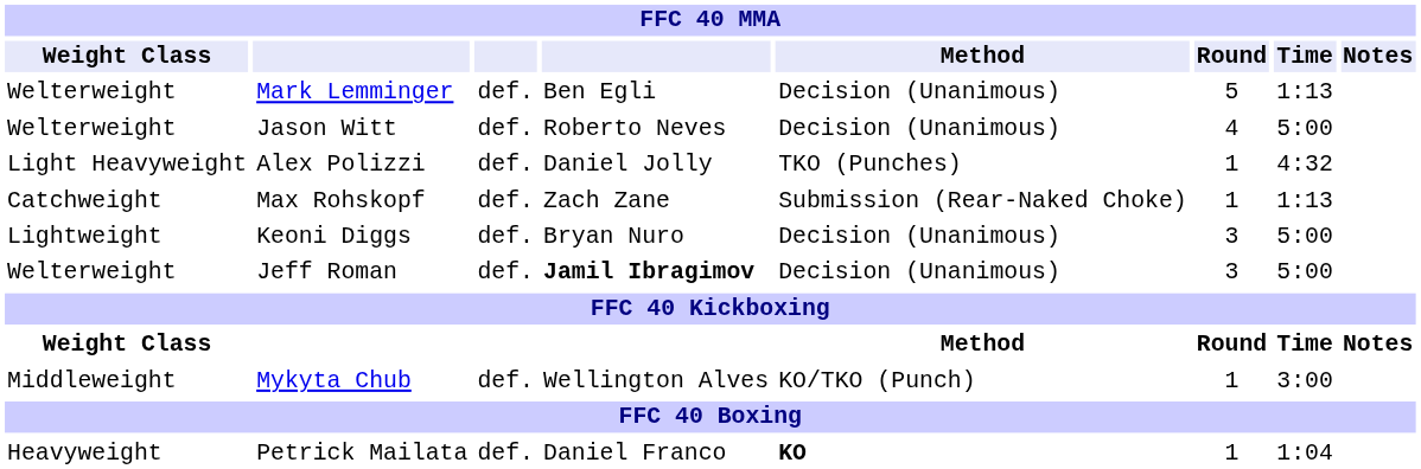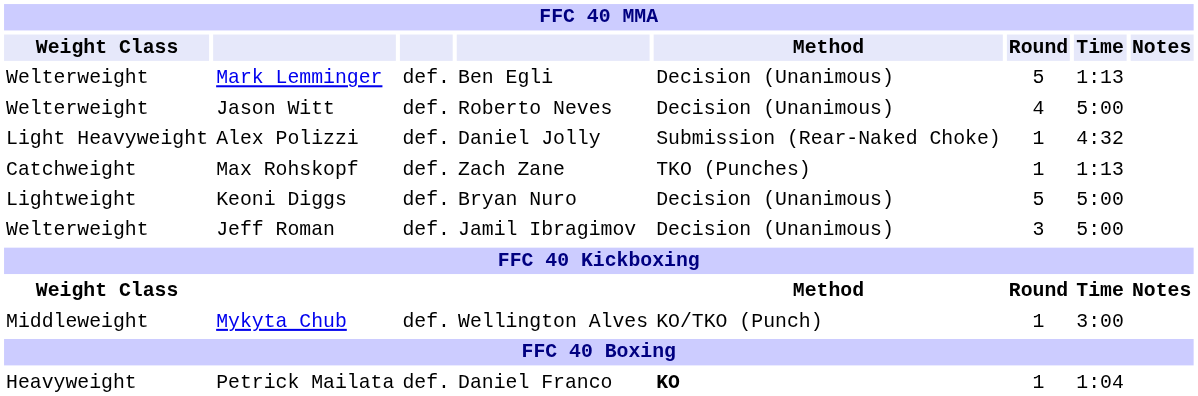Alex Polizzi | Method: TKO (Punches) -> Submission (Rear-Naked Choke)
Max Rohskopf | Method: Submission (Rear-Naked Choke) -> TKO (Punches)
Keoni Diggs | Round: 3 -> 5
Jeff Roman | column 4: bold -> normal
